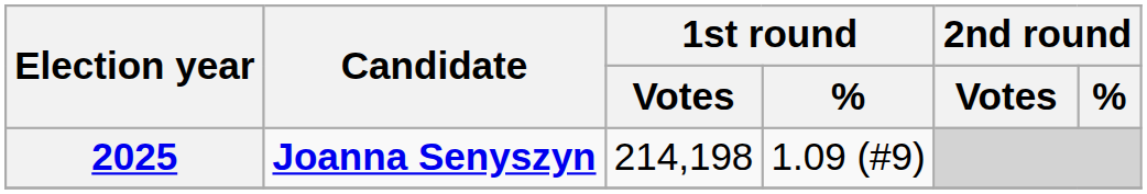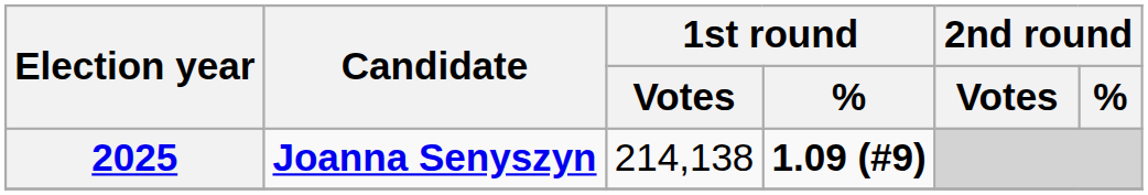2025 | 1st round / Votes: 214,198 -> 214,138
2025 | 1st round / %: normal -> bold
